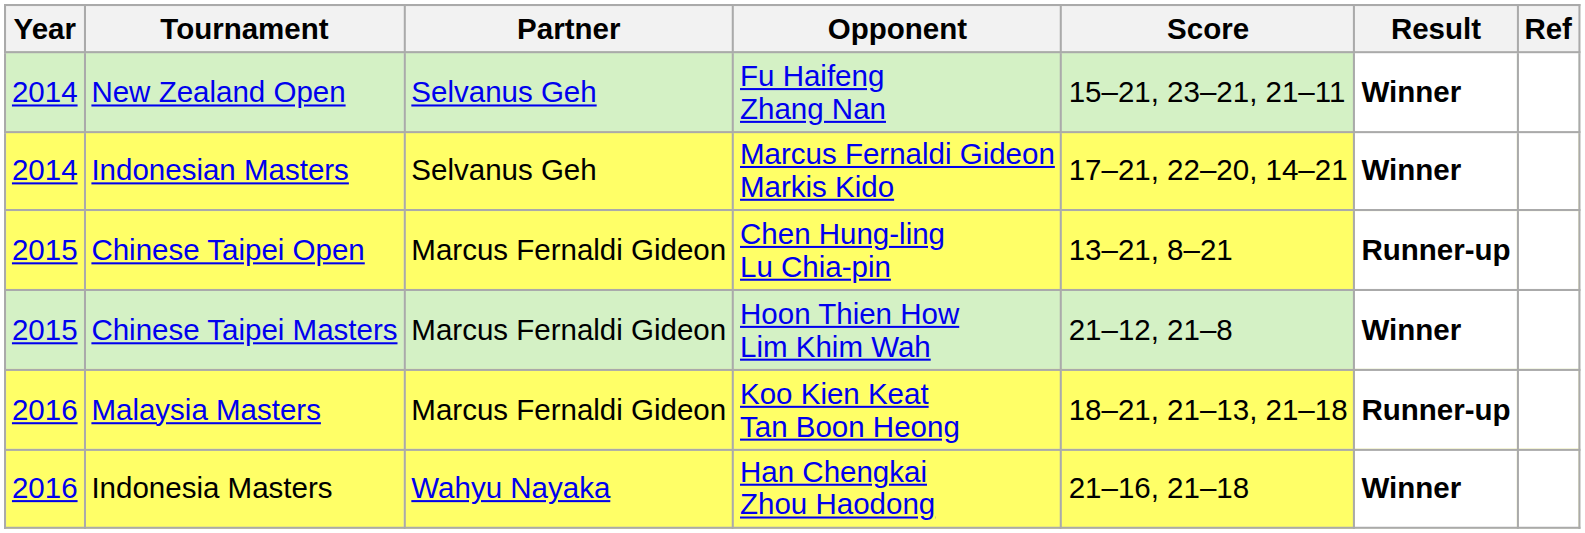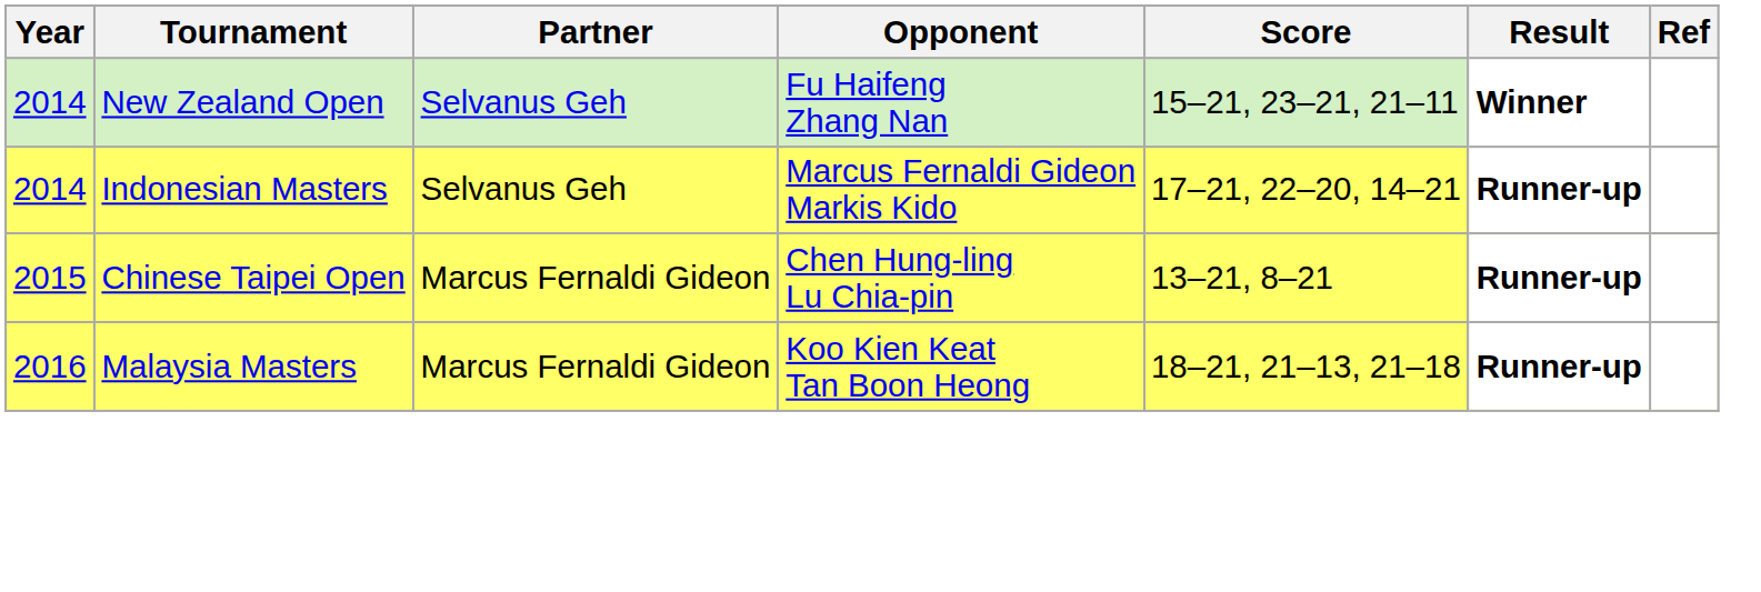Indonesian Masters | Result: Winner -> Runner-up
- row: 2015 | Chinese Taipei Masters | Marcus Fernaldi Gideon | Hoon Thien How Lim Khim Wah | 21–12, 21–8 | Winner
- row: 2016 | Indonesia Masters | Wahyu Nayaka | Han Chengkai Zhou Haodong | 21–16, 21–18 | Winner
